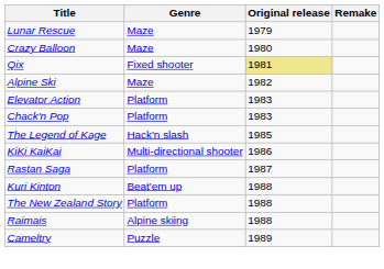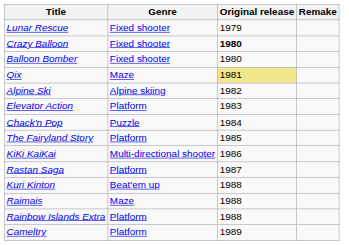Lunar Rescue | Genre: Maze -> Fixed shooter
Crazy Balloon | Genre: Maze -> Fixed shooter
Crazy Balloon | Original release: normal -> bold
+ row: Balloon Bomber | Fixed shooter | 1980
Qix | Genre: Fixed shooter -> Maze
Alpine Ski | Genre: Maze -> Alpine skiing
Chack'n Pop | Genre: Platform -> Puzzle
Chack'n Pop | Original release: 1983 -> 1984
- row: The Legend of Kage | Hack'n slash | 1985
+ row: The Fairyland Story | Platform | 1985
- row: The New Zealand Story | Platform | 1988
Raimais | Genre: Alpine skiing -> Maze
+ row: Rainbow Islands Extra | Platform | 1988
Cameltry | Genre: Puzzle -> Platform
